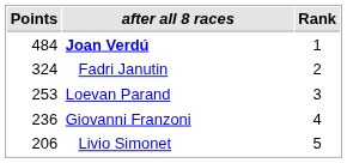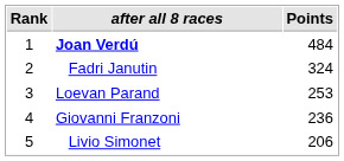columns swapped: Rank <-> Points
